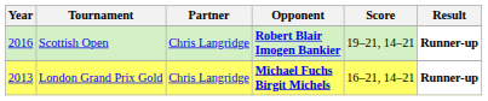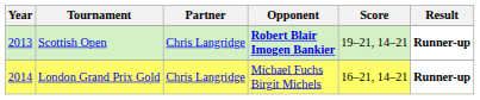Scottish Open | Year: 2016 -> 2013
London Grand Prix Gold | Year: 2013 -> 2014
London Grand Prix Gold | Opponent: bold -> normal
